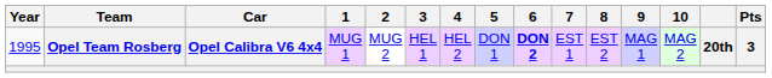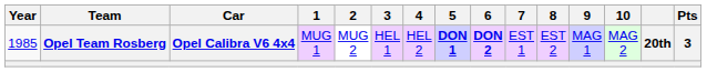Opel Team Rosberg | Year: 1995 -> 1985
Opel Team Rosberg | 5: normal -> bold
